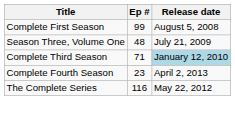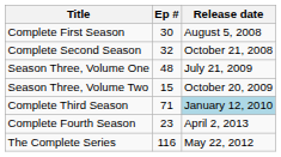Complete First Season | Ep #: 99 -> 30
+ row: Complete Second Season | 32 | October 21, 2008
+ row: Season Three, Volume Two | 15 | October 20, 2009
